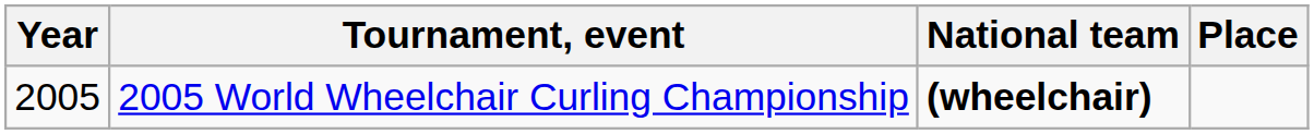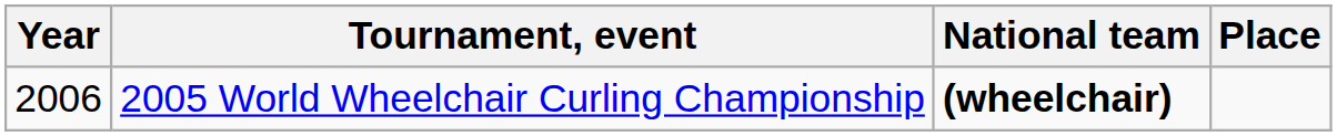2005 World Wheelchair Curling Championship | Year: 2005 -> 2006
